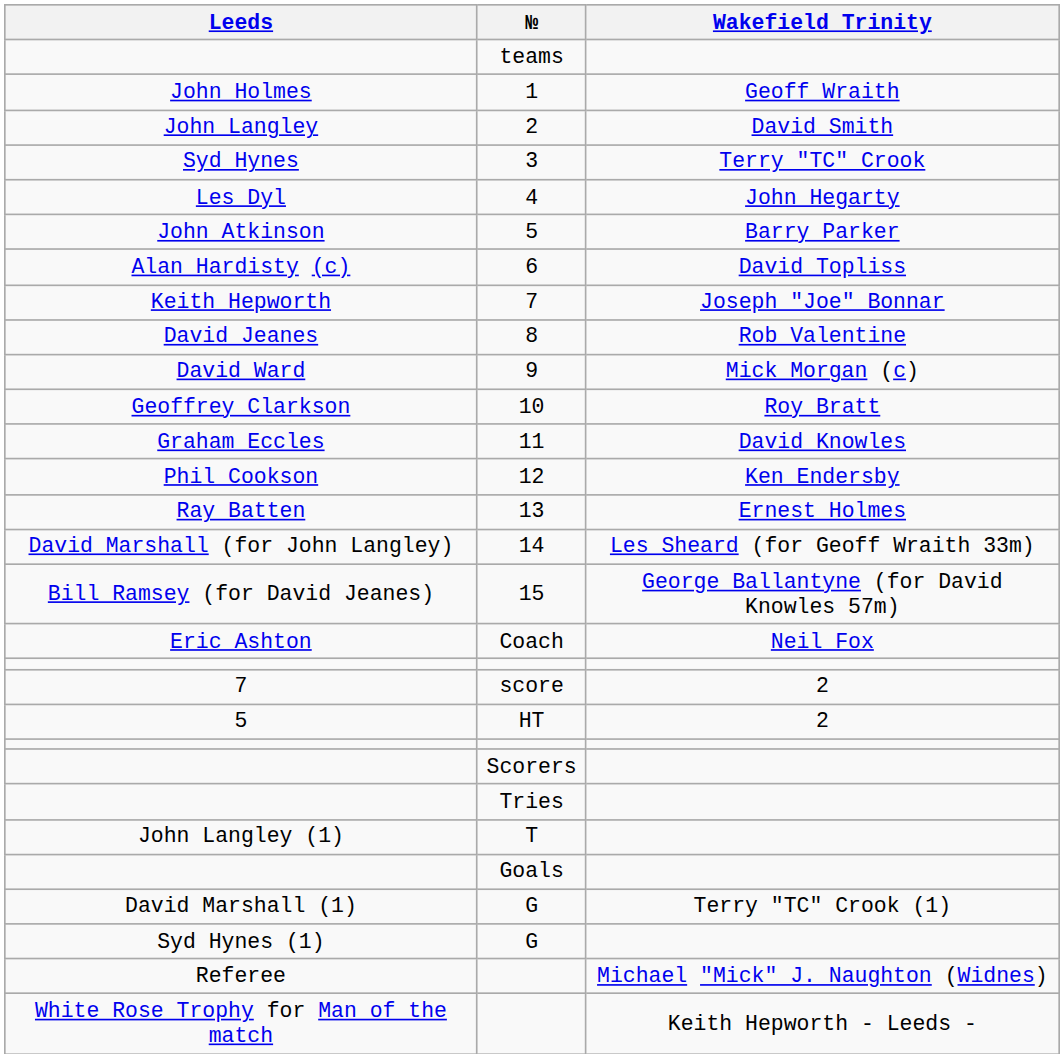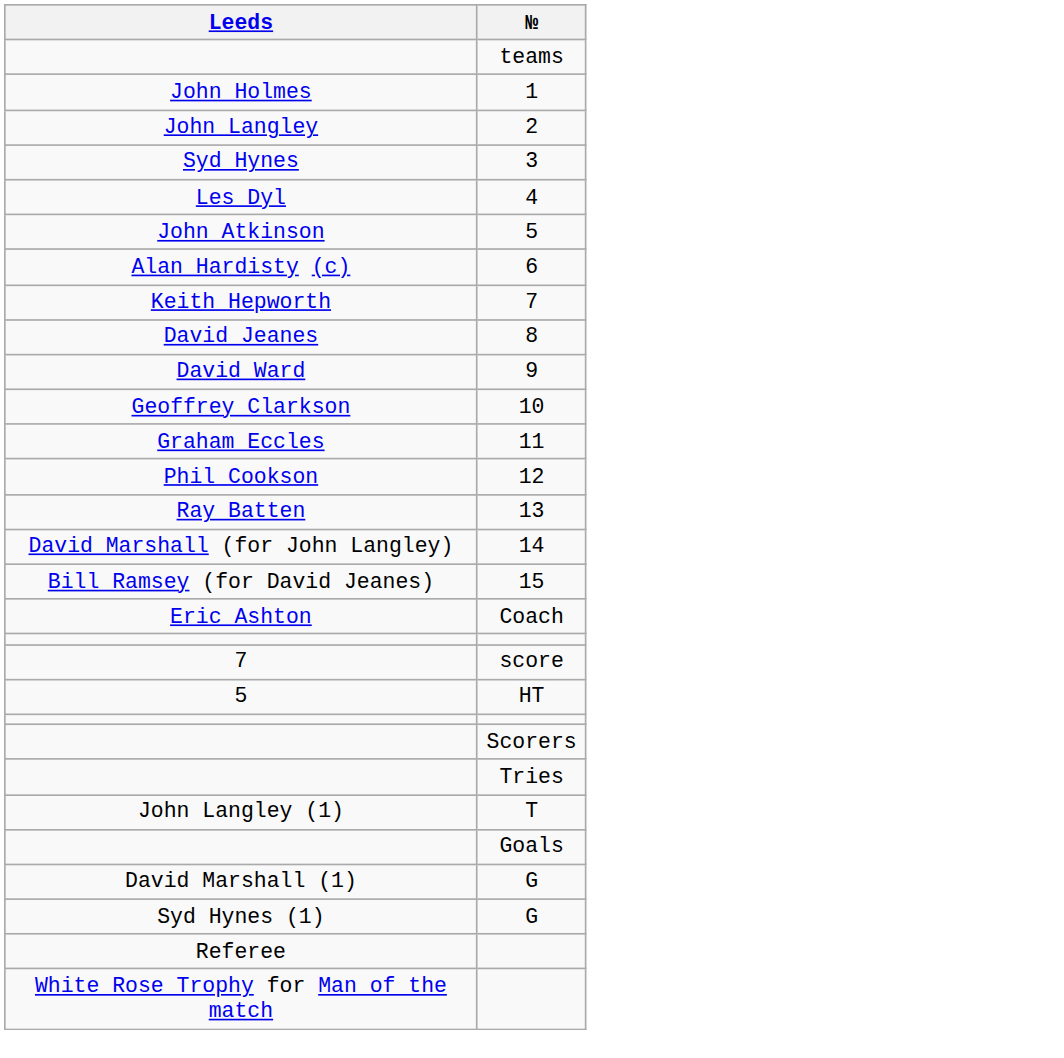- column: Wakefield Trinity | Geoff Wraith | David Smith | Terry "TC" Crook | John Hegarty | Barry Parker | David Topliss | Joseph "Joe" Bonnar | Rob Valentine | Mick Morgan (c) | Roy Bratt | David Knowles | Ken Endersby | Ernest Holmes | Les Sheard (for Geoff Wraith 33m) | George Ballantyne (for David Knowles 57m) | Neil Fox | 2 | 2 | Terry "TC" Crook (1) | Michael "Mick" J. Naughton (Widnes) | Keith Hepworth - Leeds -
